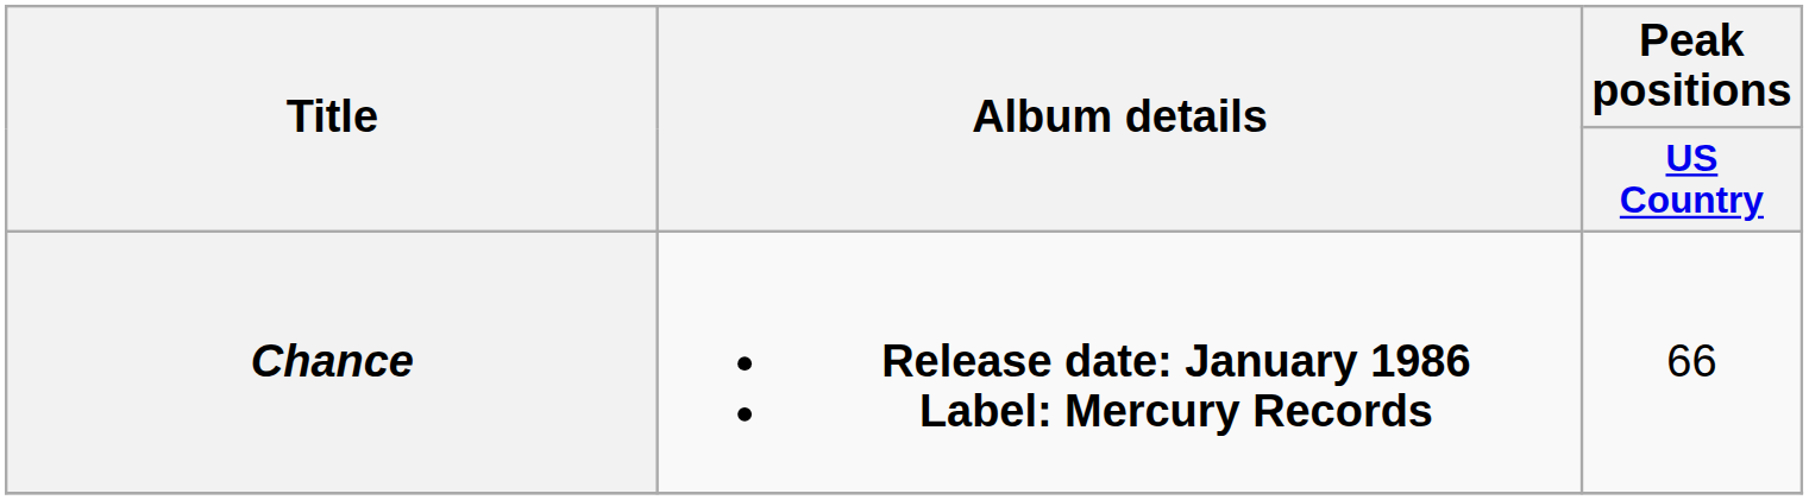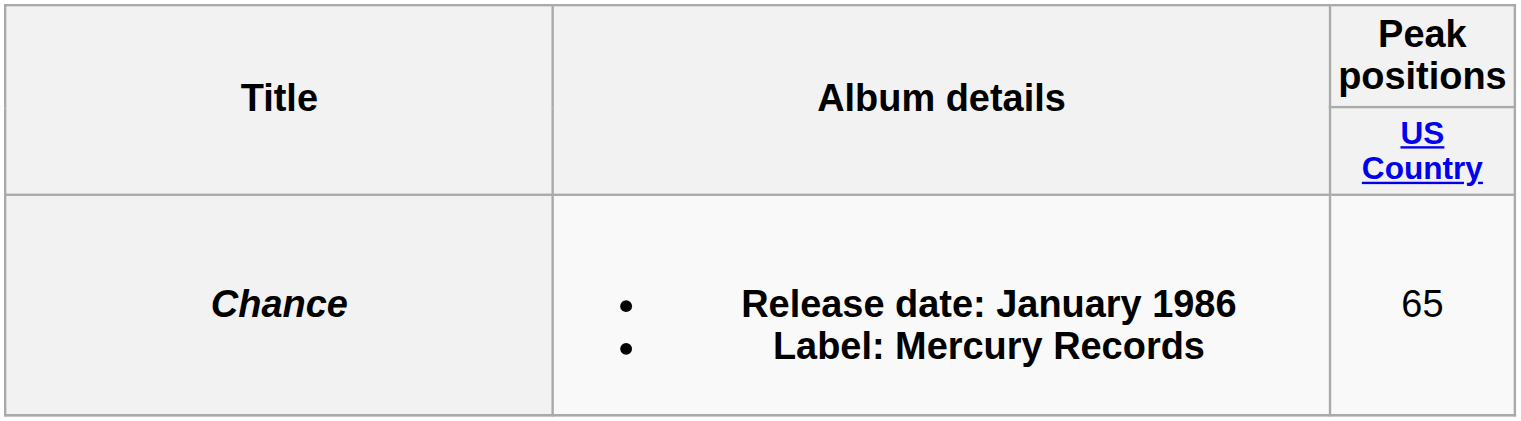Chance | Peak positions / US Country: 66 -> 65
